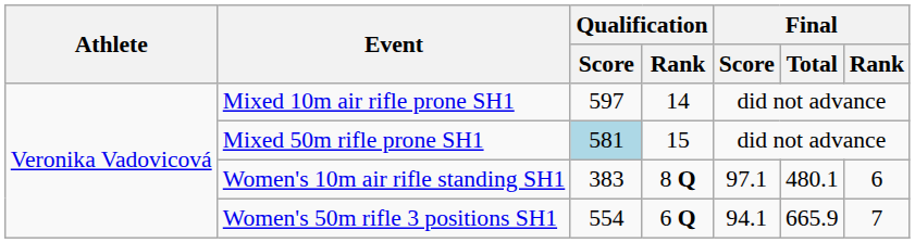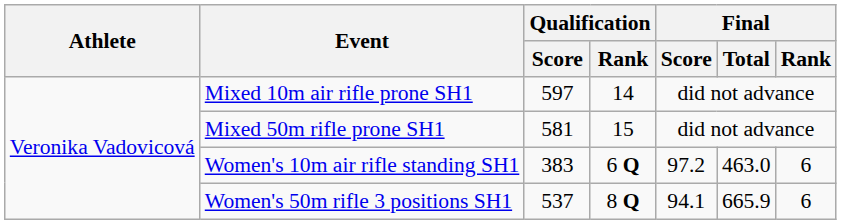Mixed 50m rifle prone SH1 | Qualification / Score: lightblue background -> no background
Women's 10m air rifle standing SH1 | Qualification / Rank: 8 Q -> 6 Q
Women's 10m air rifle standing SH1 | Final / Score: 97.1 -> 97.2
Women's 10m air rifle standing SH1 | Final / Total: 480.1 -> 463.0
Women's 50m rifle 3 positions SH1 | Qualification / Score: 554 -> 537
Women's 50m rifle 3 positions SH1 | Qualification / Rank: 6 Q -> 8 Q
Women's 50m rifle 3 positions SH1 | Final / Rank: 7 -> 6
